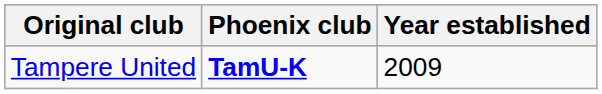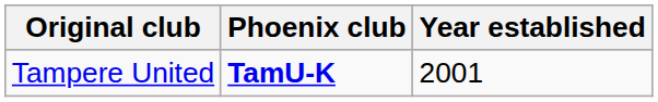Tampere United | Year established: 2009 -> 2001
